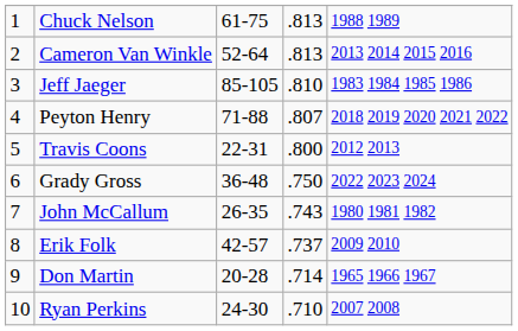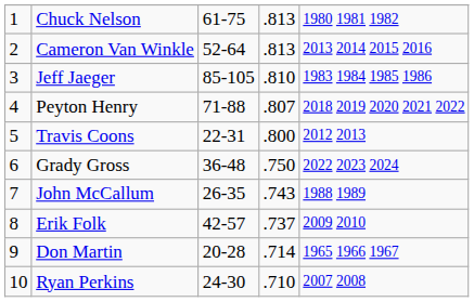Chuck Nelson | column 5: 1988 1989 -> 1980 1981 1982
John McCallum | column 5: 1980 1981 1982 -> 1988 1989
